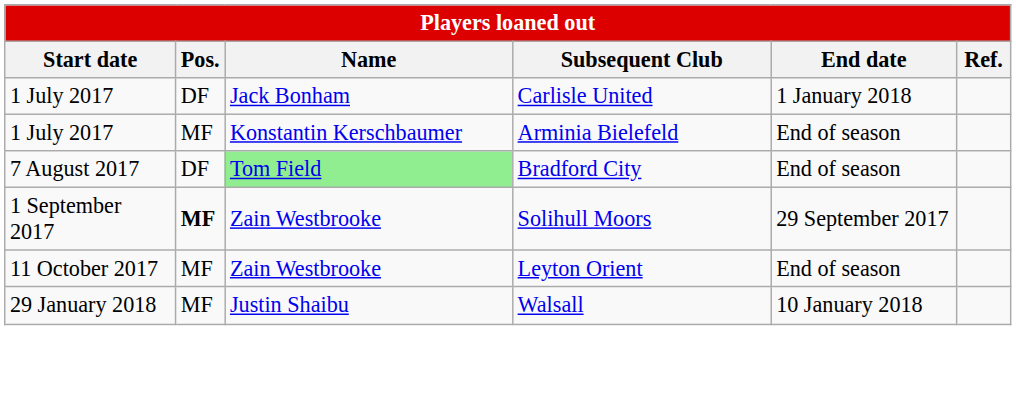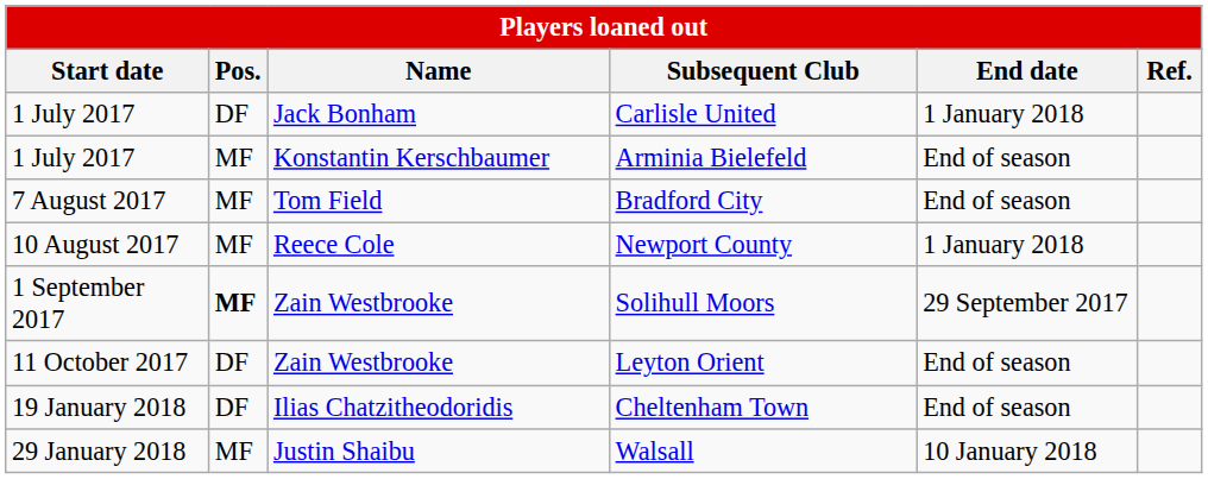Bradford City | Pos.: DF -> MF
Bradford City | Name: lightgreen background -> no background
+ row: 10 August 2017 | MF | Reece Cole | Newport County | 1 January 2018
Leyton Orient | Pos.: MF -> DF
+ row: 19 January 2018 | DF | Ilias Chatzitheodoridis | Cheltenham Town | End of season
